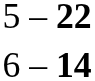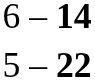rows swapped: 6 – 14 <-> 5 – 22
